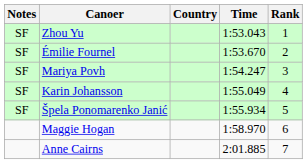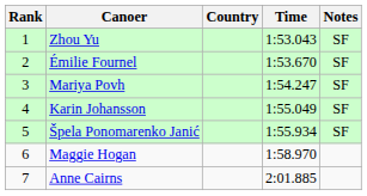columns swapped: Rank <-> Notes
